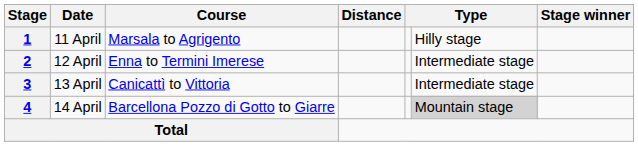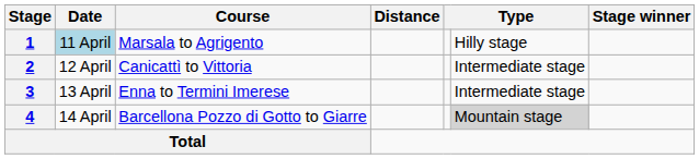1 | Date: no background -> lightblue background
2 | Course: Enna to Termini Imerese -> Canicattì to Vittoria
3 | Course: Canicattì to Vittoria -> Enna to Termini Imerese
